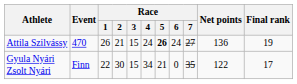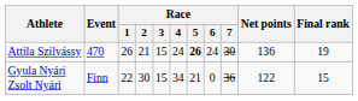Attila Szilvássy | Race / 7: 27 -> 30
Gyula Nyári Zsolt Nyári | Race / 7: 35 -> 36
Gyula Nyári Zsolt Nyári | Final rank: 17 -> 15
